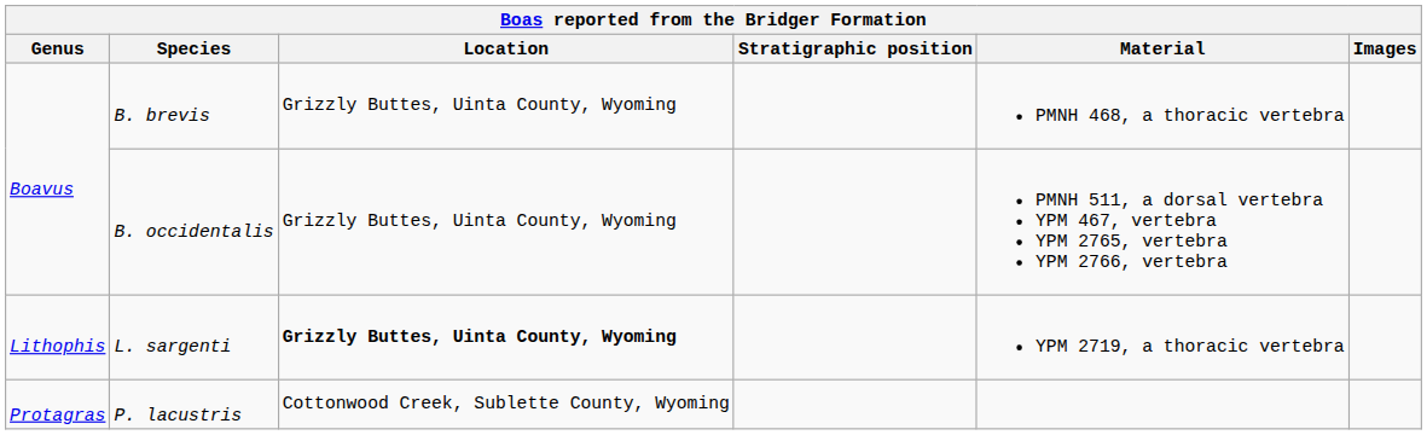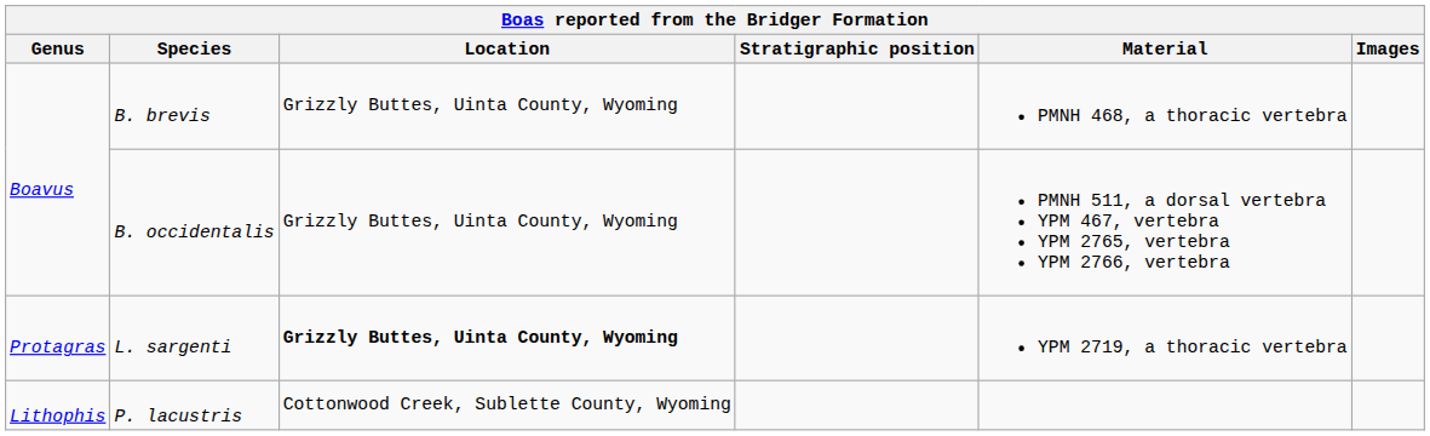L. sargenti | Genus: Lithophis -> Protagras
P. lacustris | Genus: Protagras -> Lithophis
